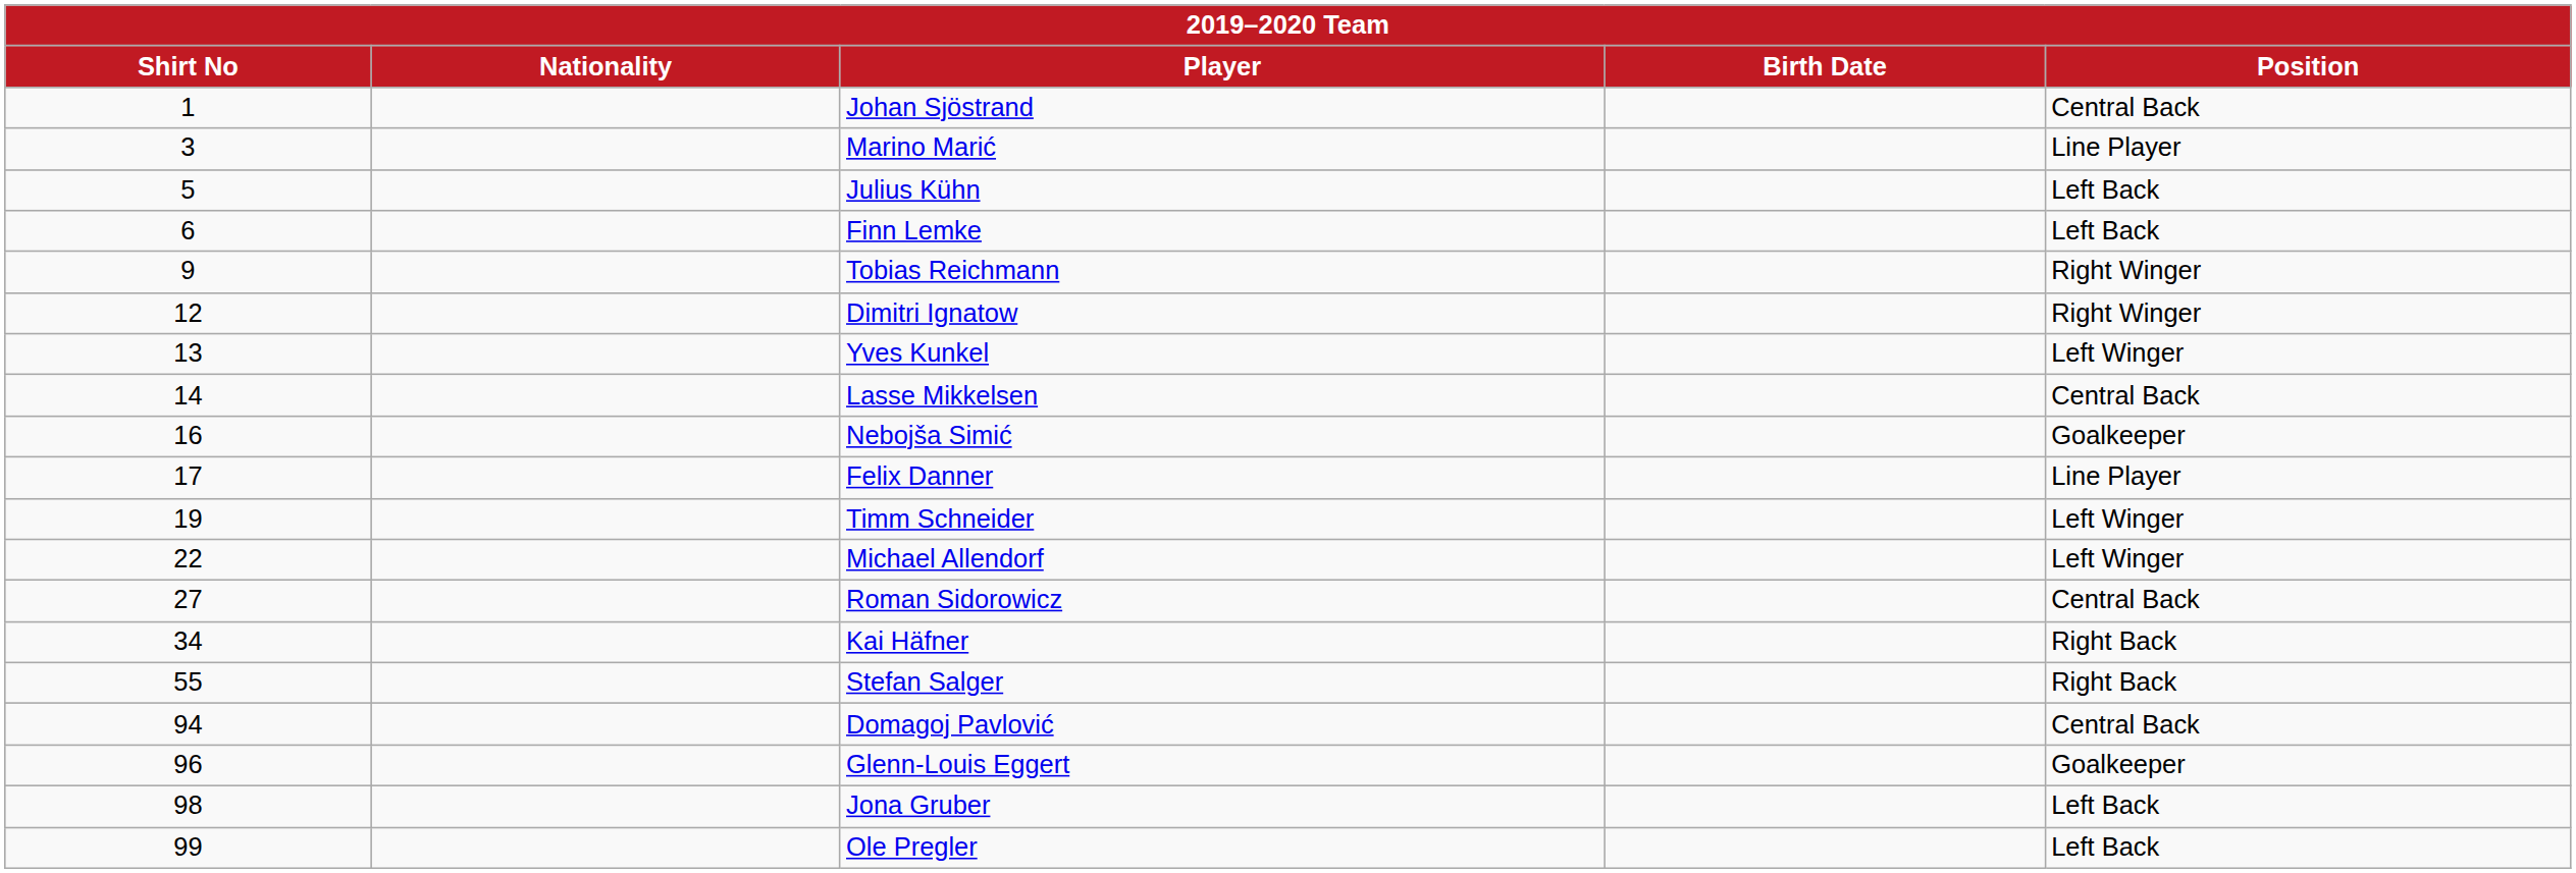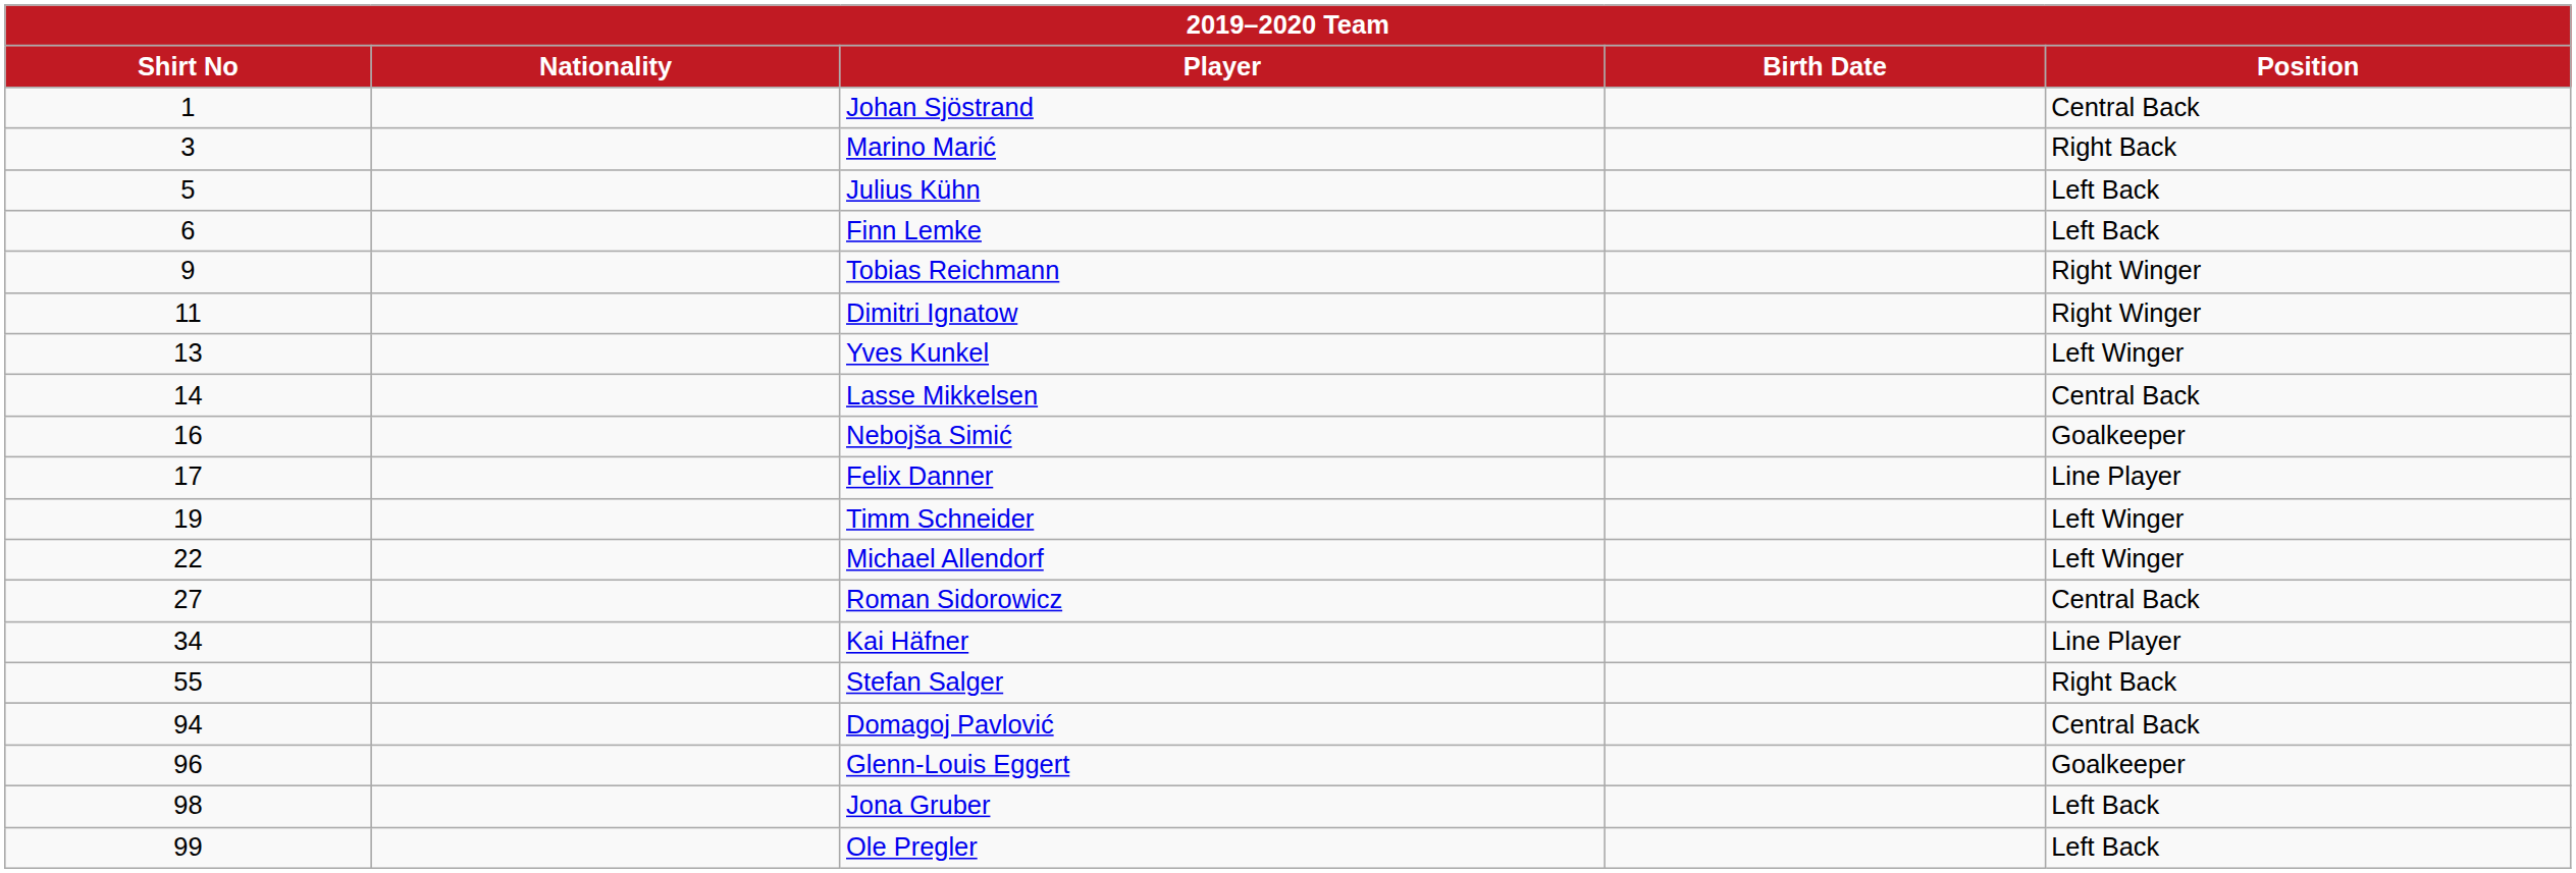Marino Marić | Position: Line Player -> Right Back
Dimitri Ignatow | Shirt No: 12 -> 11
Kai Häfner | Position: Right Back -> Line Player
